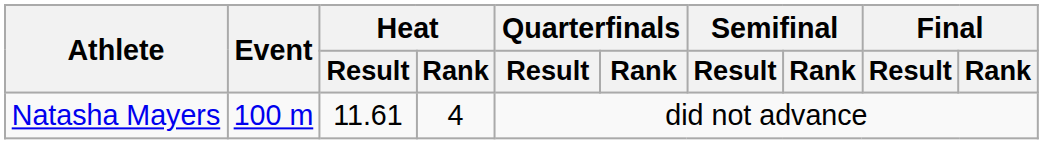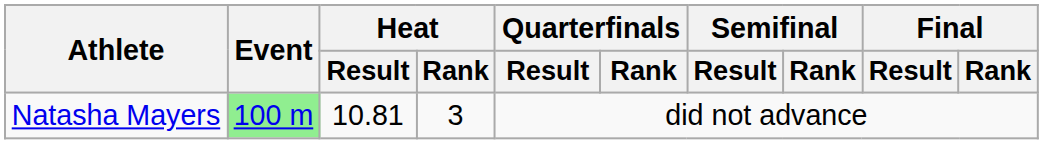Natasha Mayers | Event: no background -> lightgreen background
Natasha Mayers | Heat / Result: 11.61 -> 10.81
Natasha Mayers | Heat / Rank: 4 -> 3
